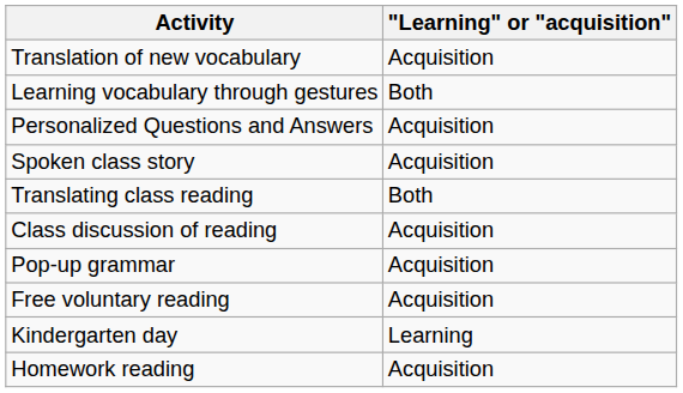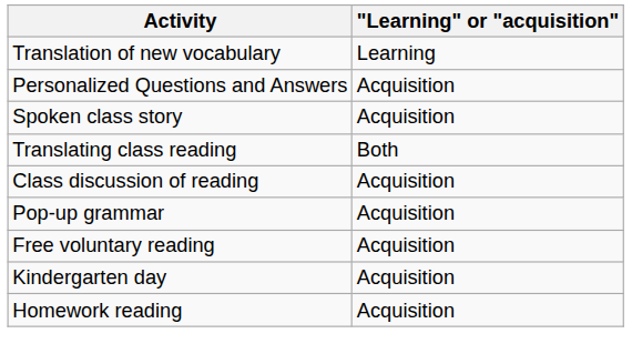Translation of new vocabulary | "Learning" or "acquisition": Acquisition -> Learning
- row: Learning vocabulary through gestures | Both
Kindergarten day | "Learning" or "acquisition": Learning -> Acquisition
